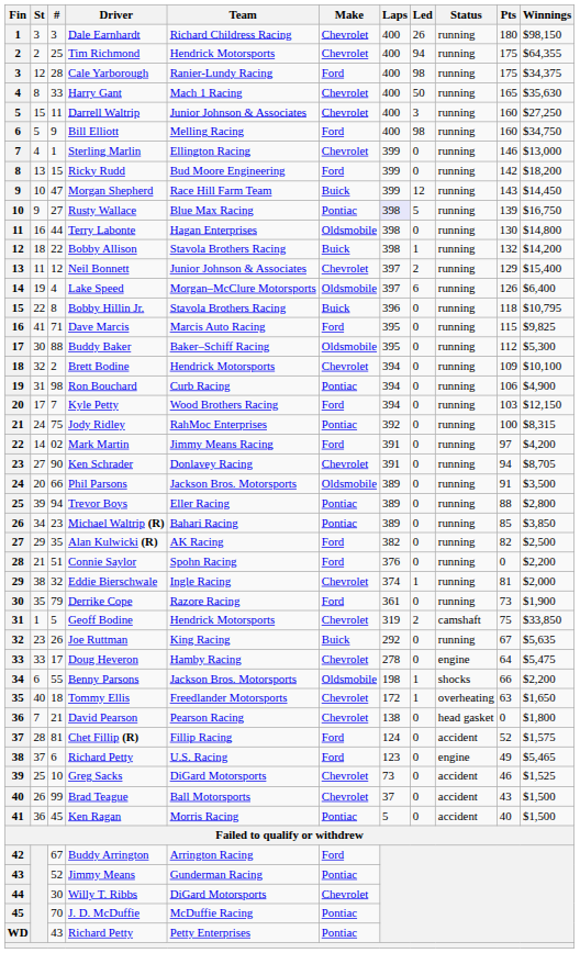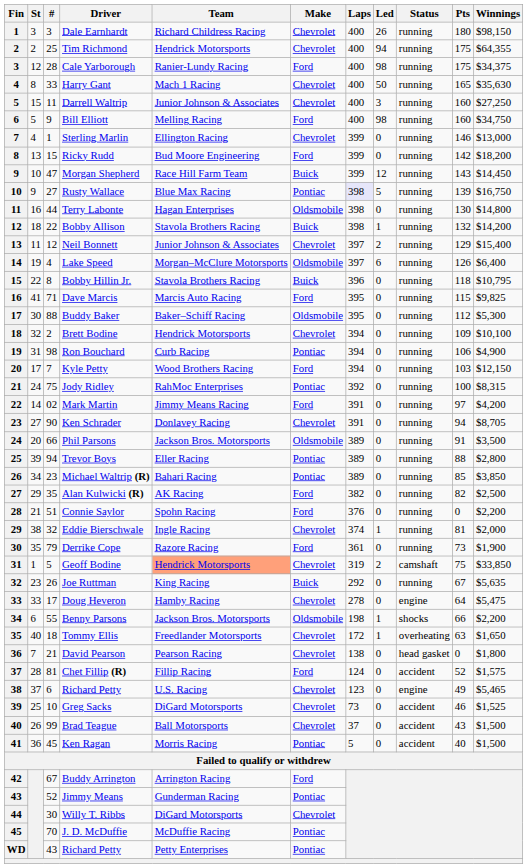Geoff Bodine | Team: no background -> lightsalmon background
38 / Richard Petty | Make: Ford -> Chevrolet
